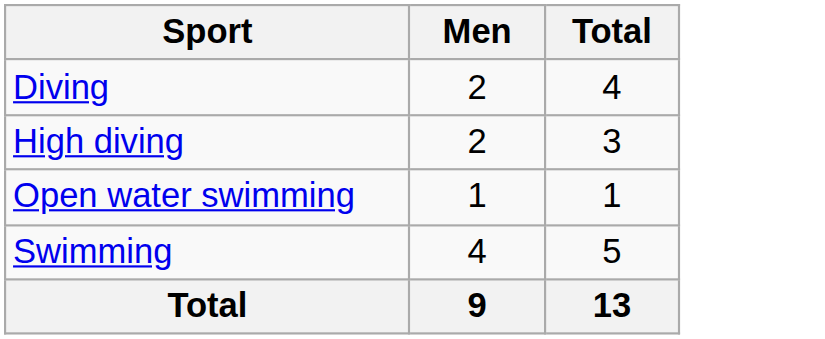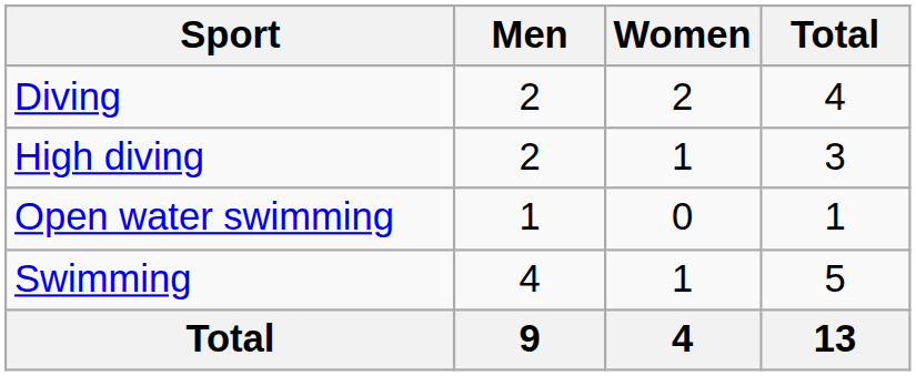+ column: Women | 2 | 1 | 0 | 1 | 4
